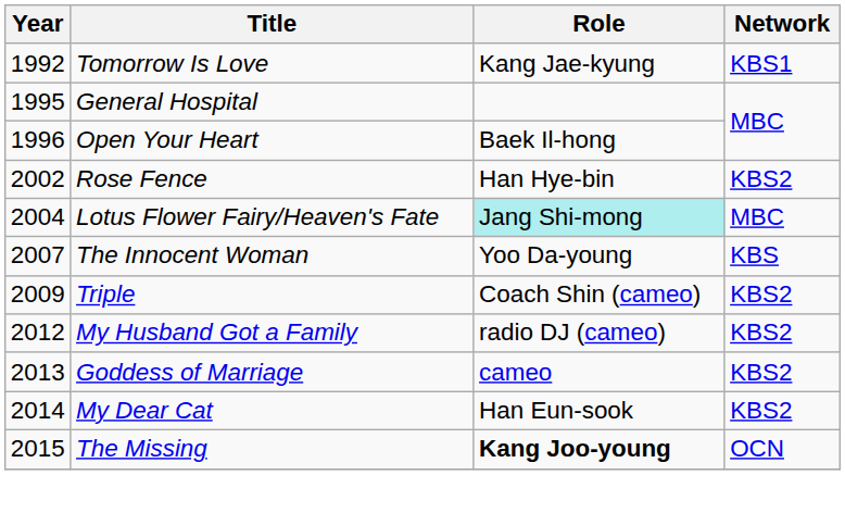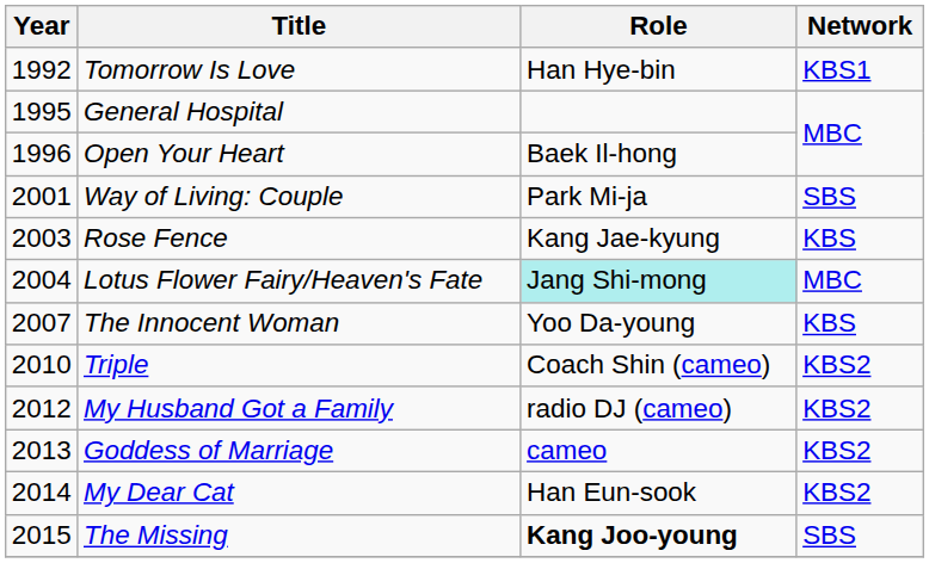Tomorrow Is Love | Role: Kang Jae-kyung -> Han Hye-bin
+ row: 2001 | Way of Living: Couple | Park Mi-ja | SBS
Rose Fence | Year: 2002 -> 2003
Rose Fence | Role: Han Hye-bin -> Kang Jae-kyung
Rose Fence | Network: KBS2 -> KBS
Triple | Year: 2009 -> 2010
The Missing | Network: OCN -> SBS
